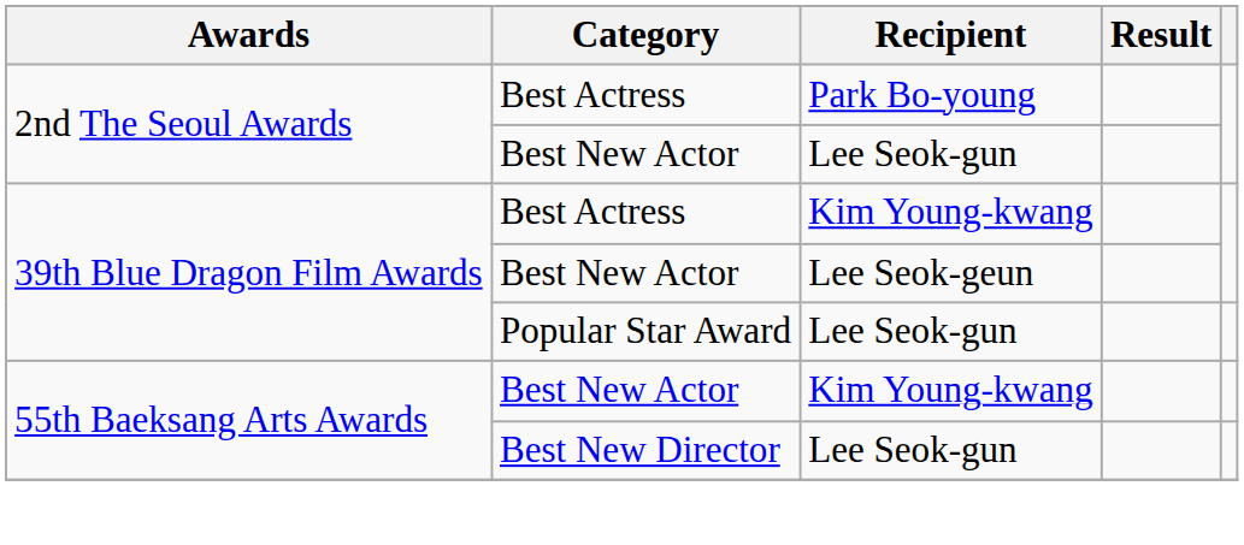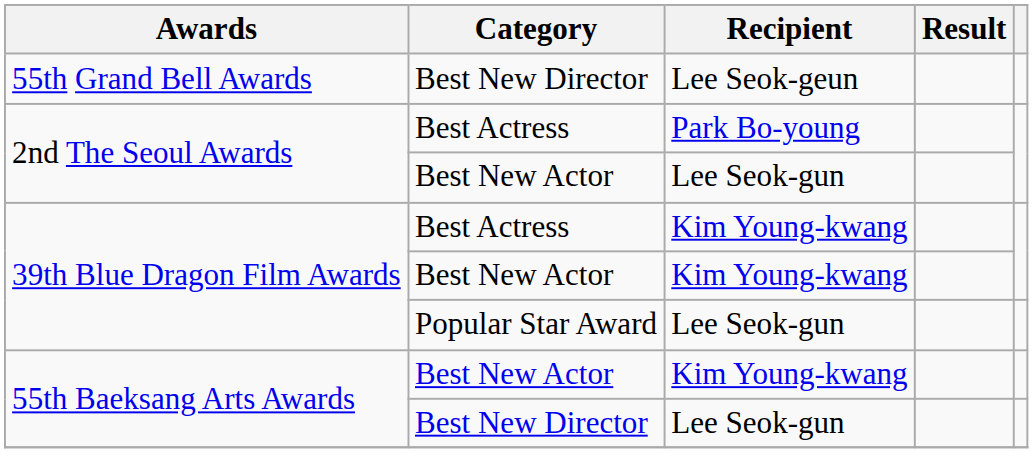+ row: 55th Grand Bell Awards | Best New Director | Lee Seok-geun
39th Blue Dragon Film Awards / Best New Actor | Recipient: Lee Seok-geun -> Kim Young-kwang
